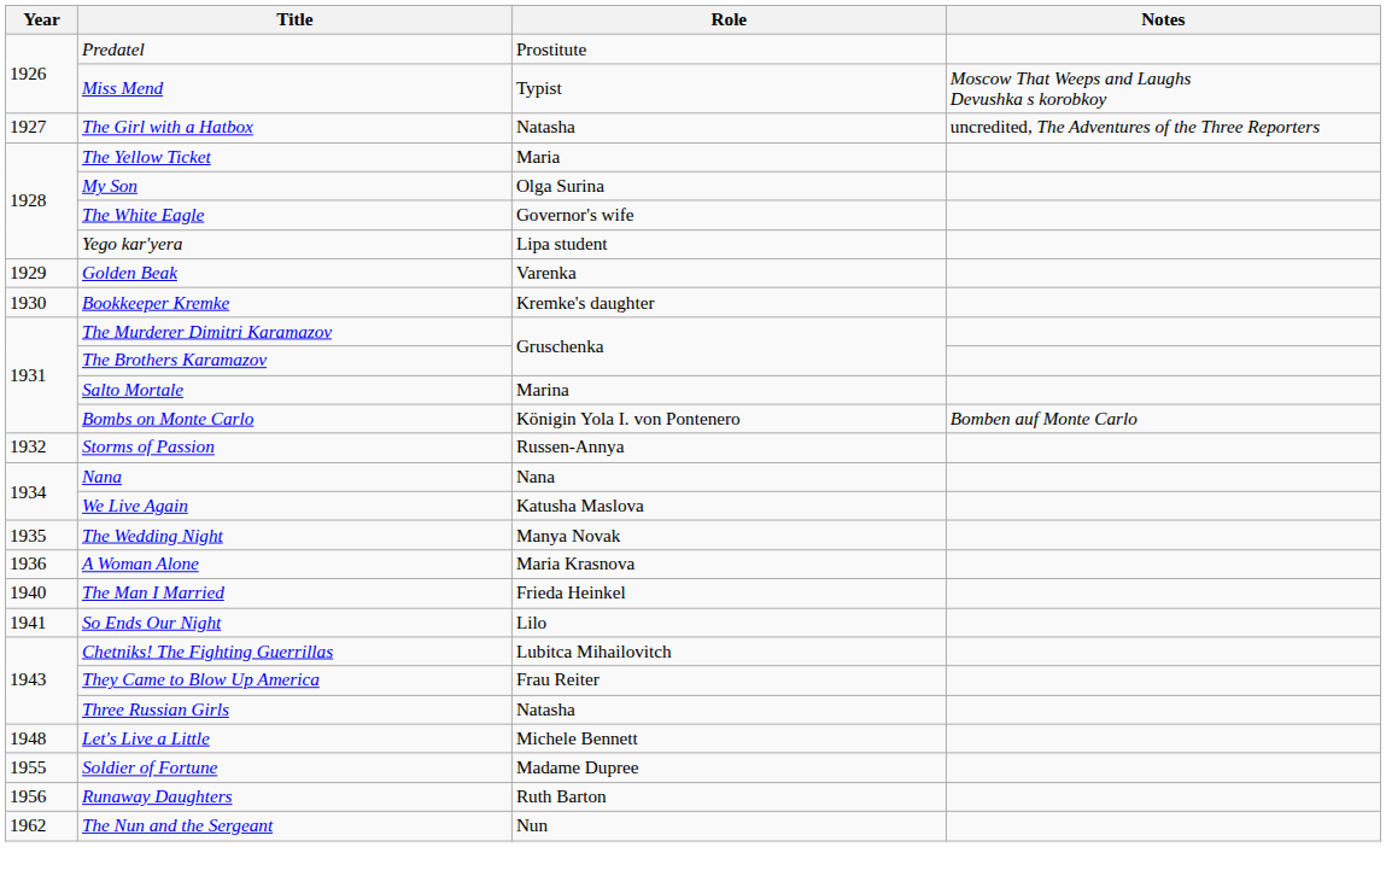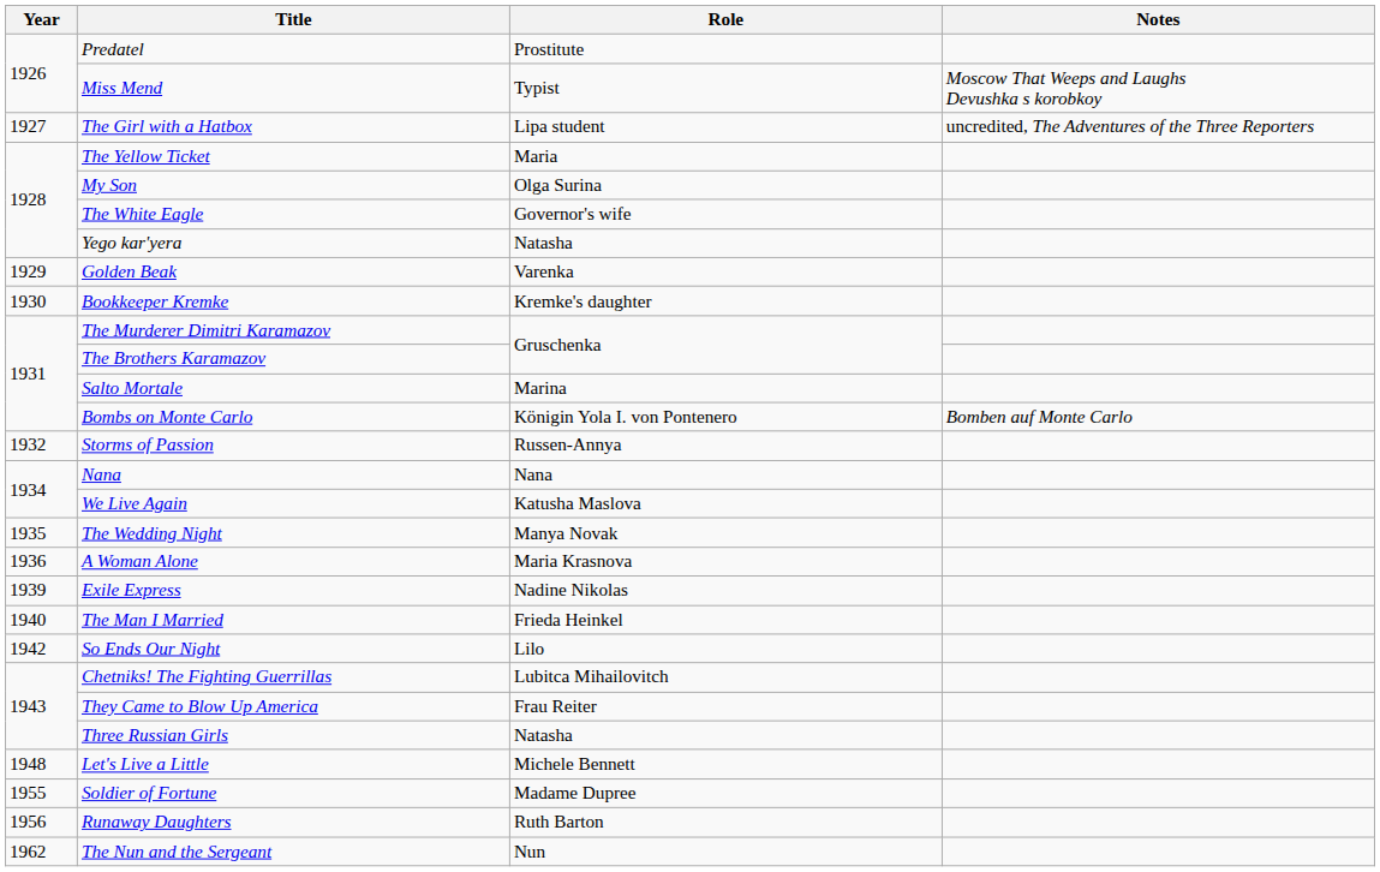The Girl with a Hatbox | Role: Natasha -> Lipa student
Yego kar'yera | Role: Lipa student -> Natasha
+ row: 1939 | Exile Express | Nadine Nikolas
So Ends Our Night | Year: 1941 -> 1942
